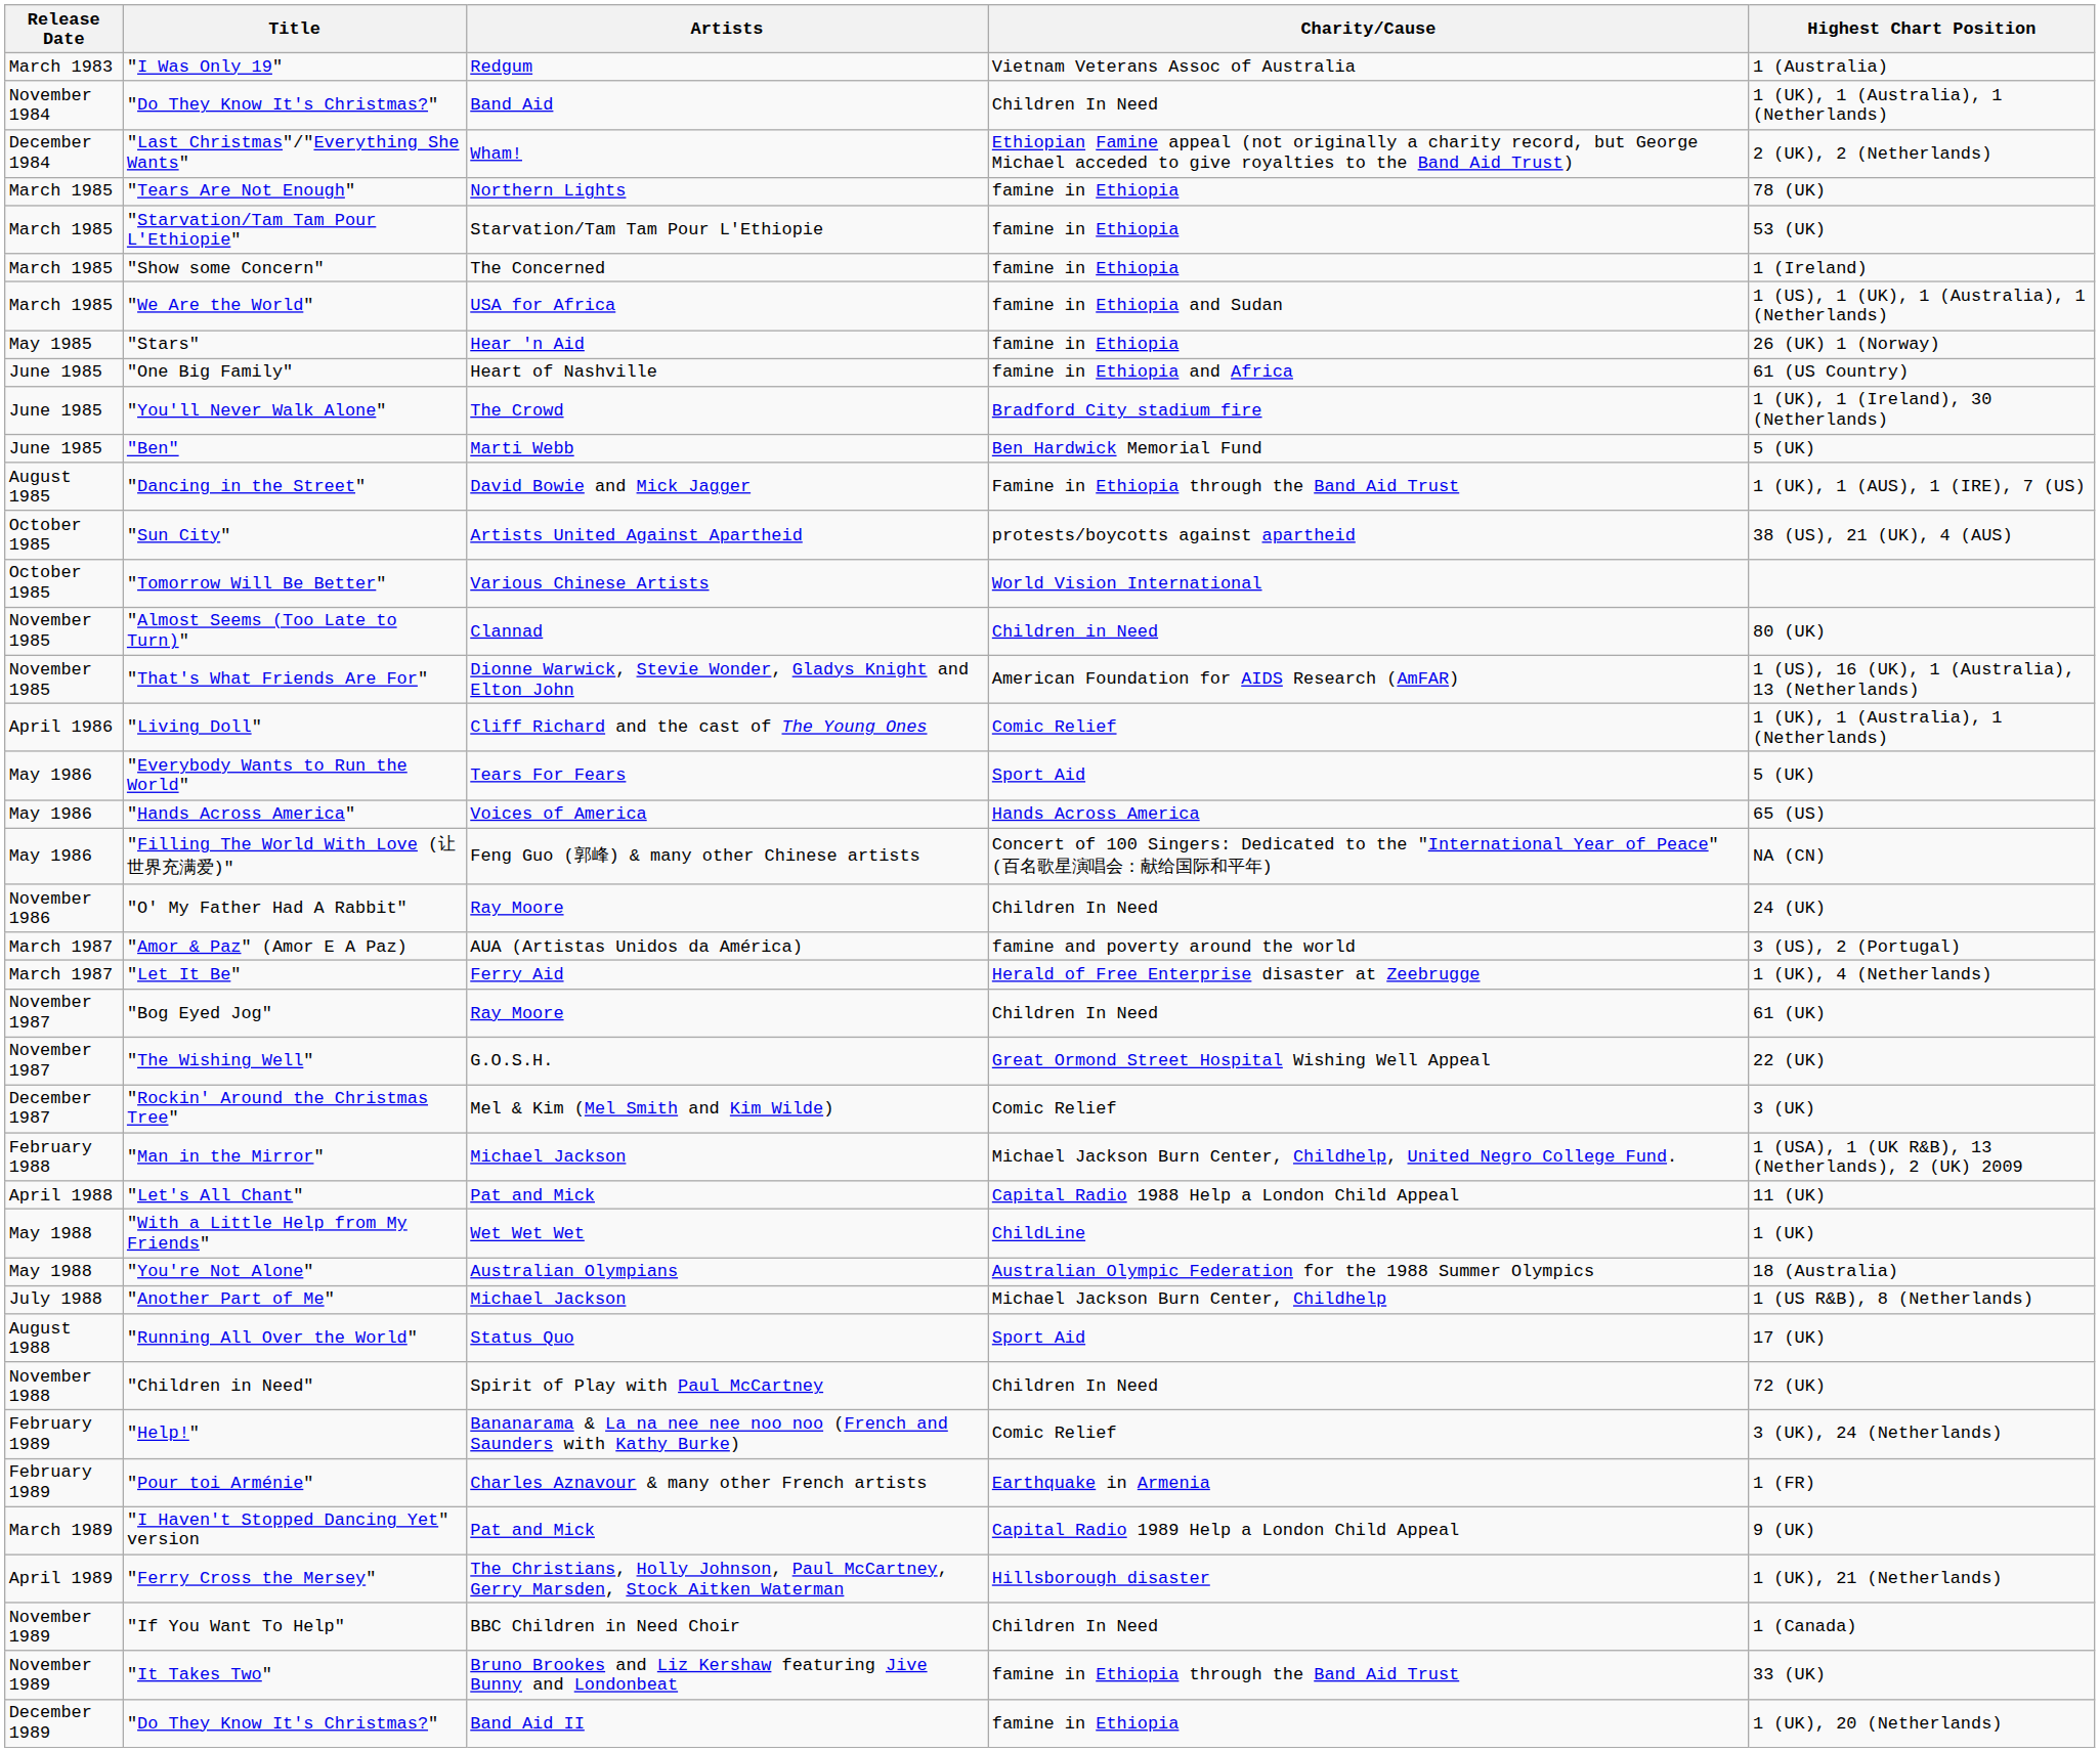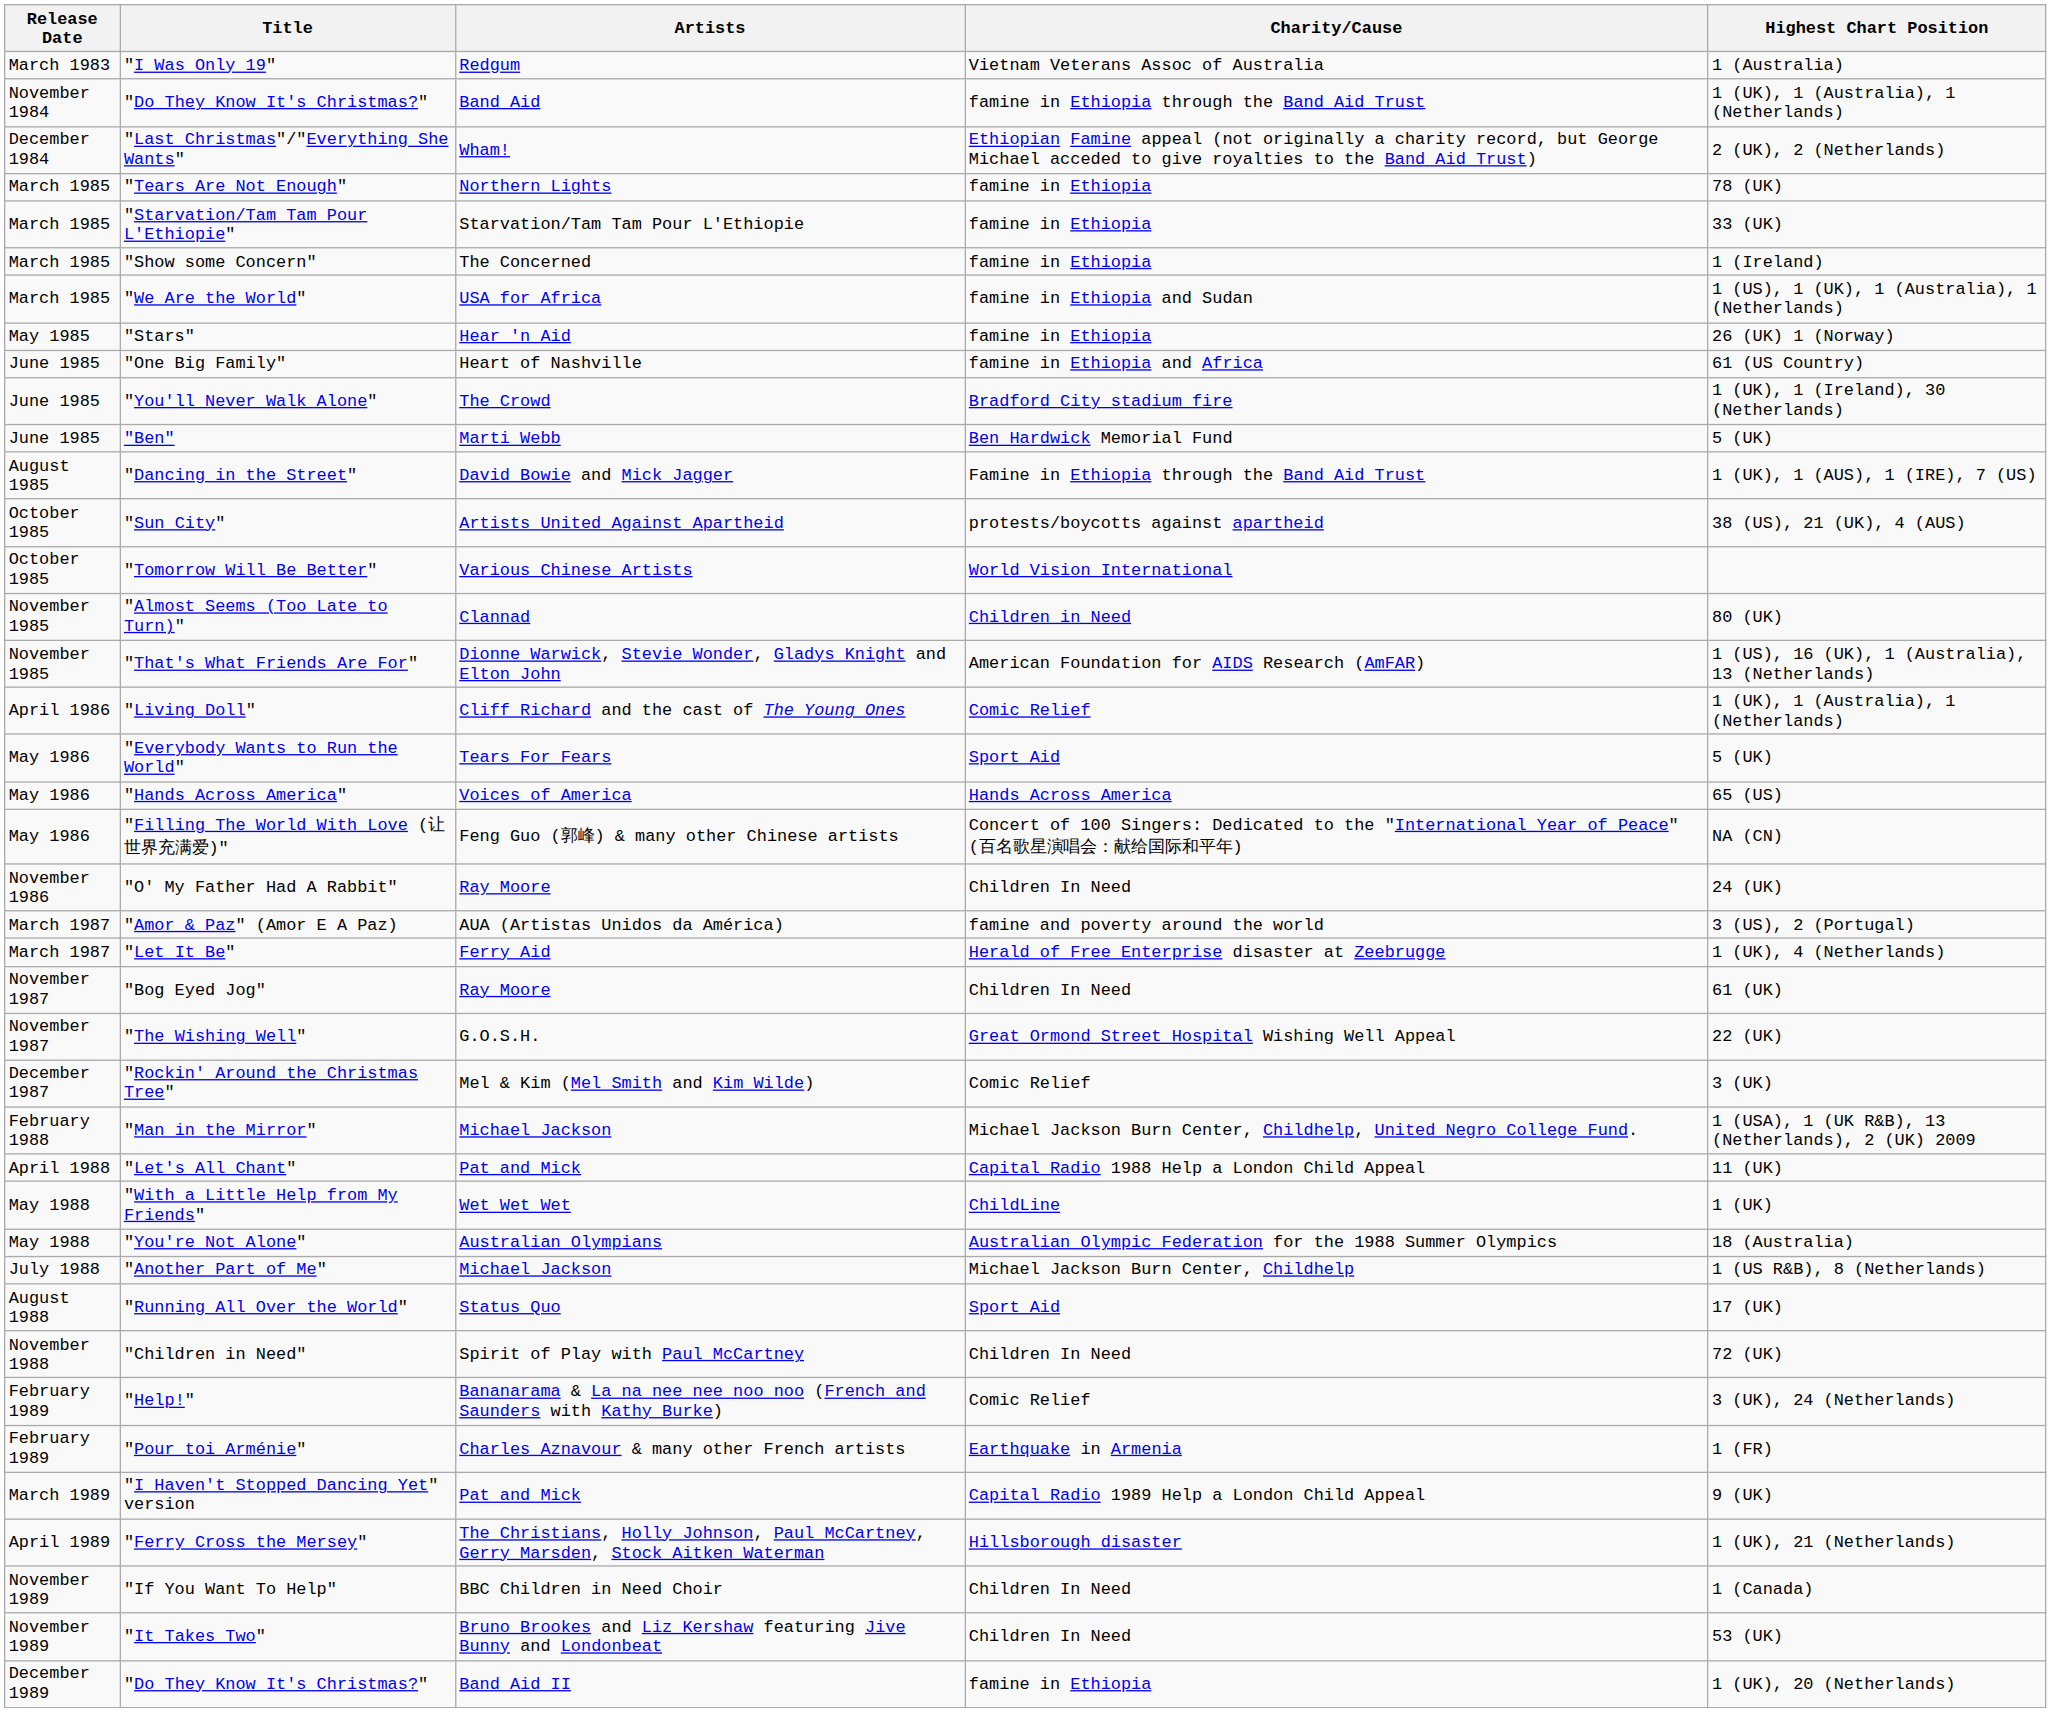"Do They Know It's Christmas?" / Band Aid | Charity/Cause: Children In Need -> famine in Ethiopia through the Band Aid Trust
"Starvation/Tam Tam Pour L'Ethiopie" | Highest Chart Position: 53 (UK) -> 33 (UK)
"It Takes Two" | Charity/Cause: famine in Ethiopia through the Band Aid Trust -> Children In Need
"It Takes Two" | Highest Chart Position: 33 (UK) -> 53 (UK)
